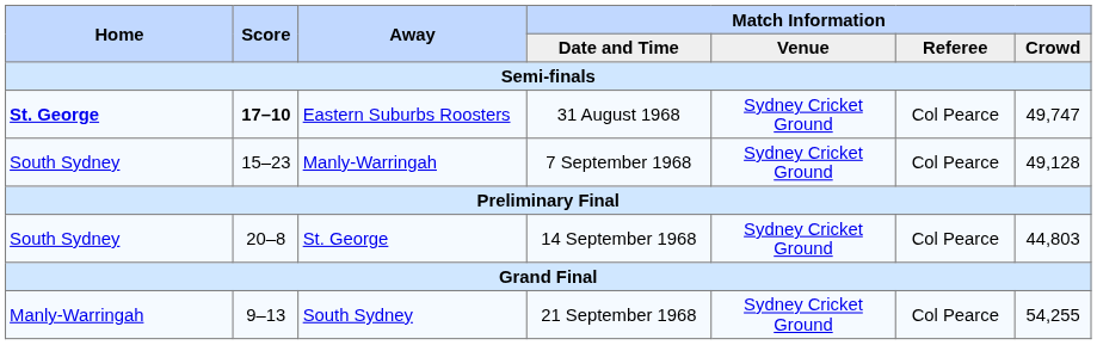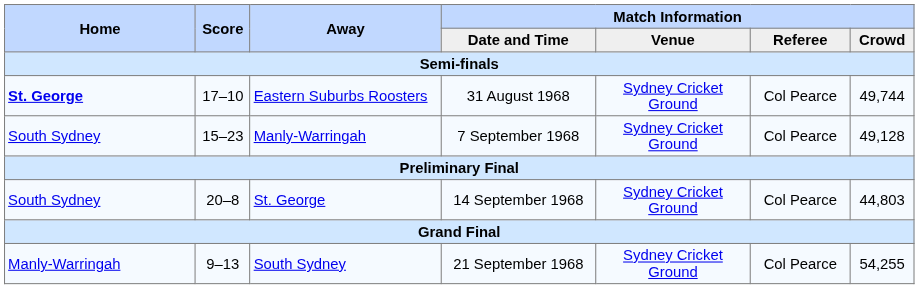Eastern Suburbs Roosters | Score: bold -> normal
Eastern Suburbs Roosters | Match Information / Crowd: 49,747 -> 49,744
